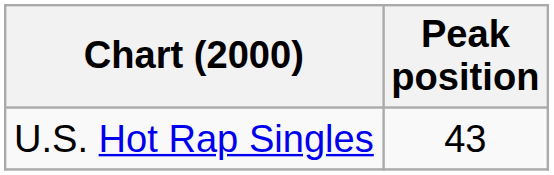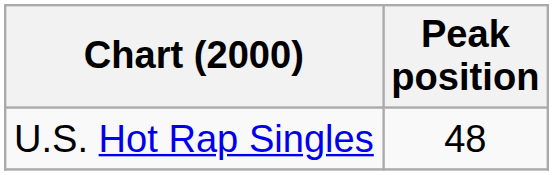U.S. Hot Rap Singles | Peak position: 43 -> 48
